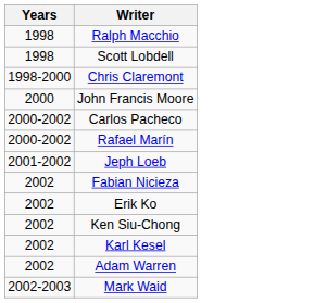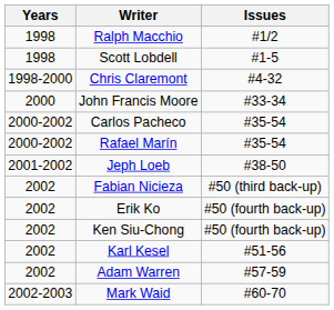+ column: Issues | #1/2 | #1-5 | #4-32 | #33-34 | #35-54 | #35-54 | #38-50 | #50 (third back-up) | #50 (fourth back-up) | #50 (fourth back-up) | #51-56 | #57-59 | #60-70
